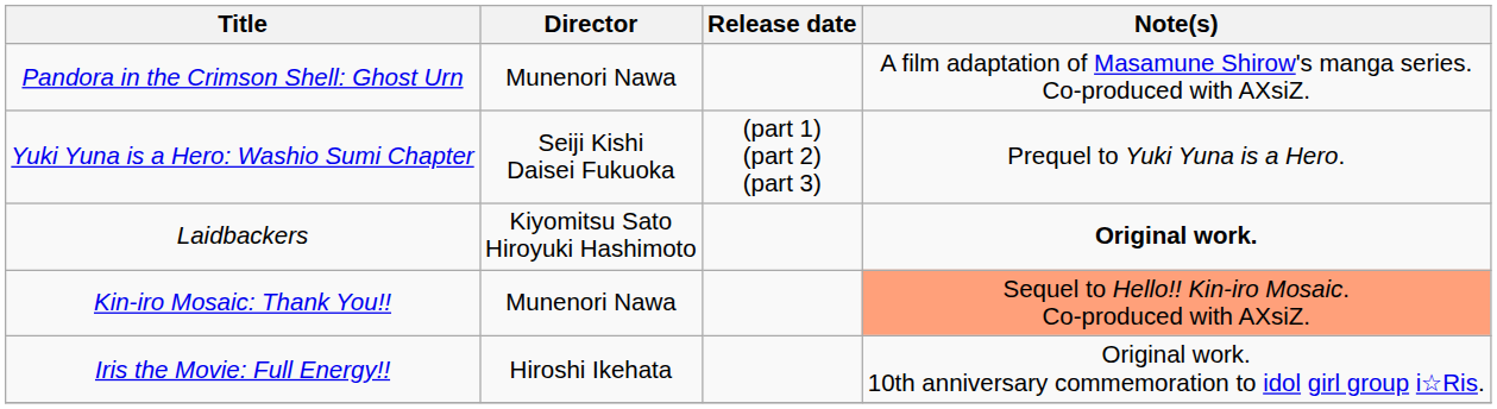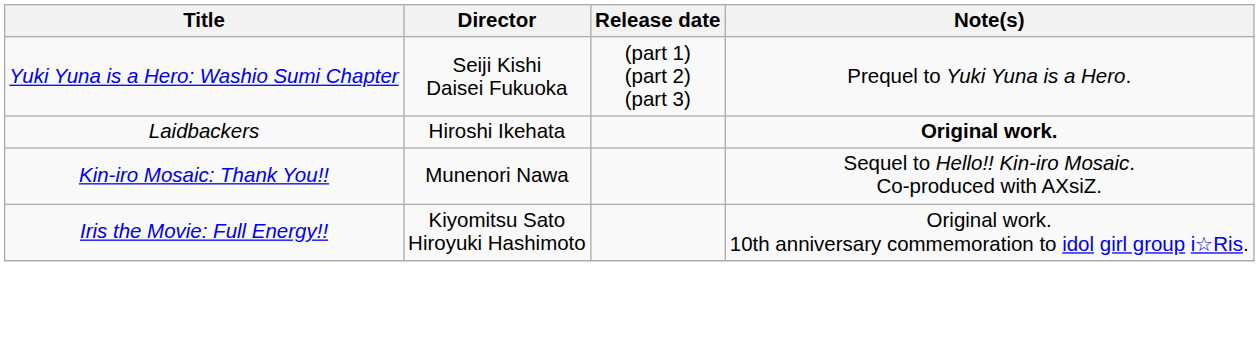- row: Pandora in the Crimson Shell: Ghost Urn | Munenori Nawa | A film adaptation of Masamune Shirow's manga series. Co-produced with AXsiZ.
Laidbackers | Director: Kiyomitsu Sato Hiroyuki Hashimoto -> Hiroshi Ikehata
Kin-iro Mosaic: Thank You!! | Note(s): lightsalmon background -> no background
Iris the Movie: Full Energy!! | Director: Hiroshi Ikehata -> Kiyomitsu Sato Hiroyuki Hashimoto
